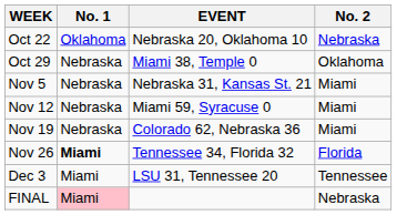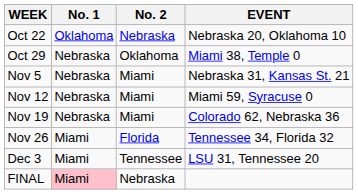columns swapped: No. 2 <-> EVENT
Nov 26 | No. 1: bold -> normal
